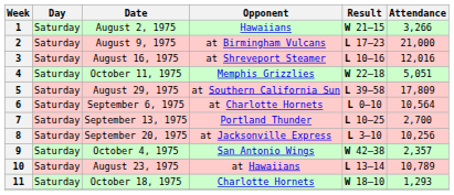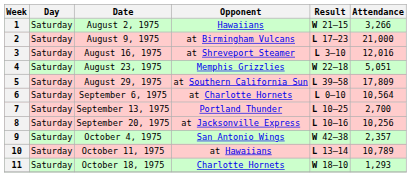3 | Result: L 10–16 -> L 3–10
4 | Date: October 11, 1975 -> August 23, 1975
8 | Result: L 3–10 -> L 10–16
10 | Date: August 23, 1975 -> October 11, 1975
